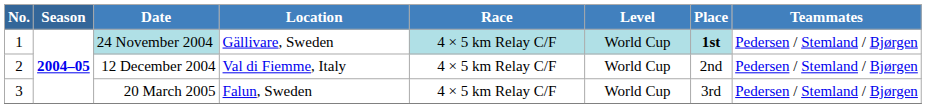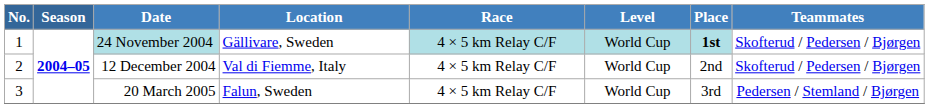24 November 2004 | Teammates: Pedersen / Stemland / Bjørgen -> Skofterud / Pedersen / Bjørgen
12 December 2004 | Teammates: Pedersen / Stemland / Bjørgen -> Skofterud / Pedersen / Bjørgen
